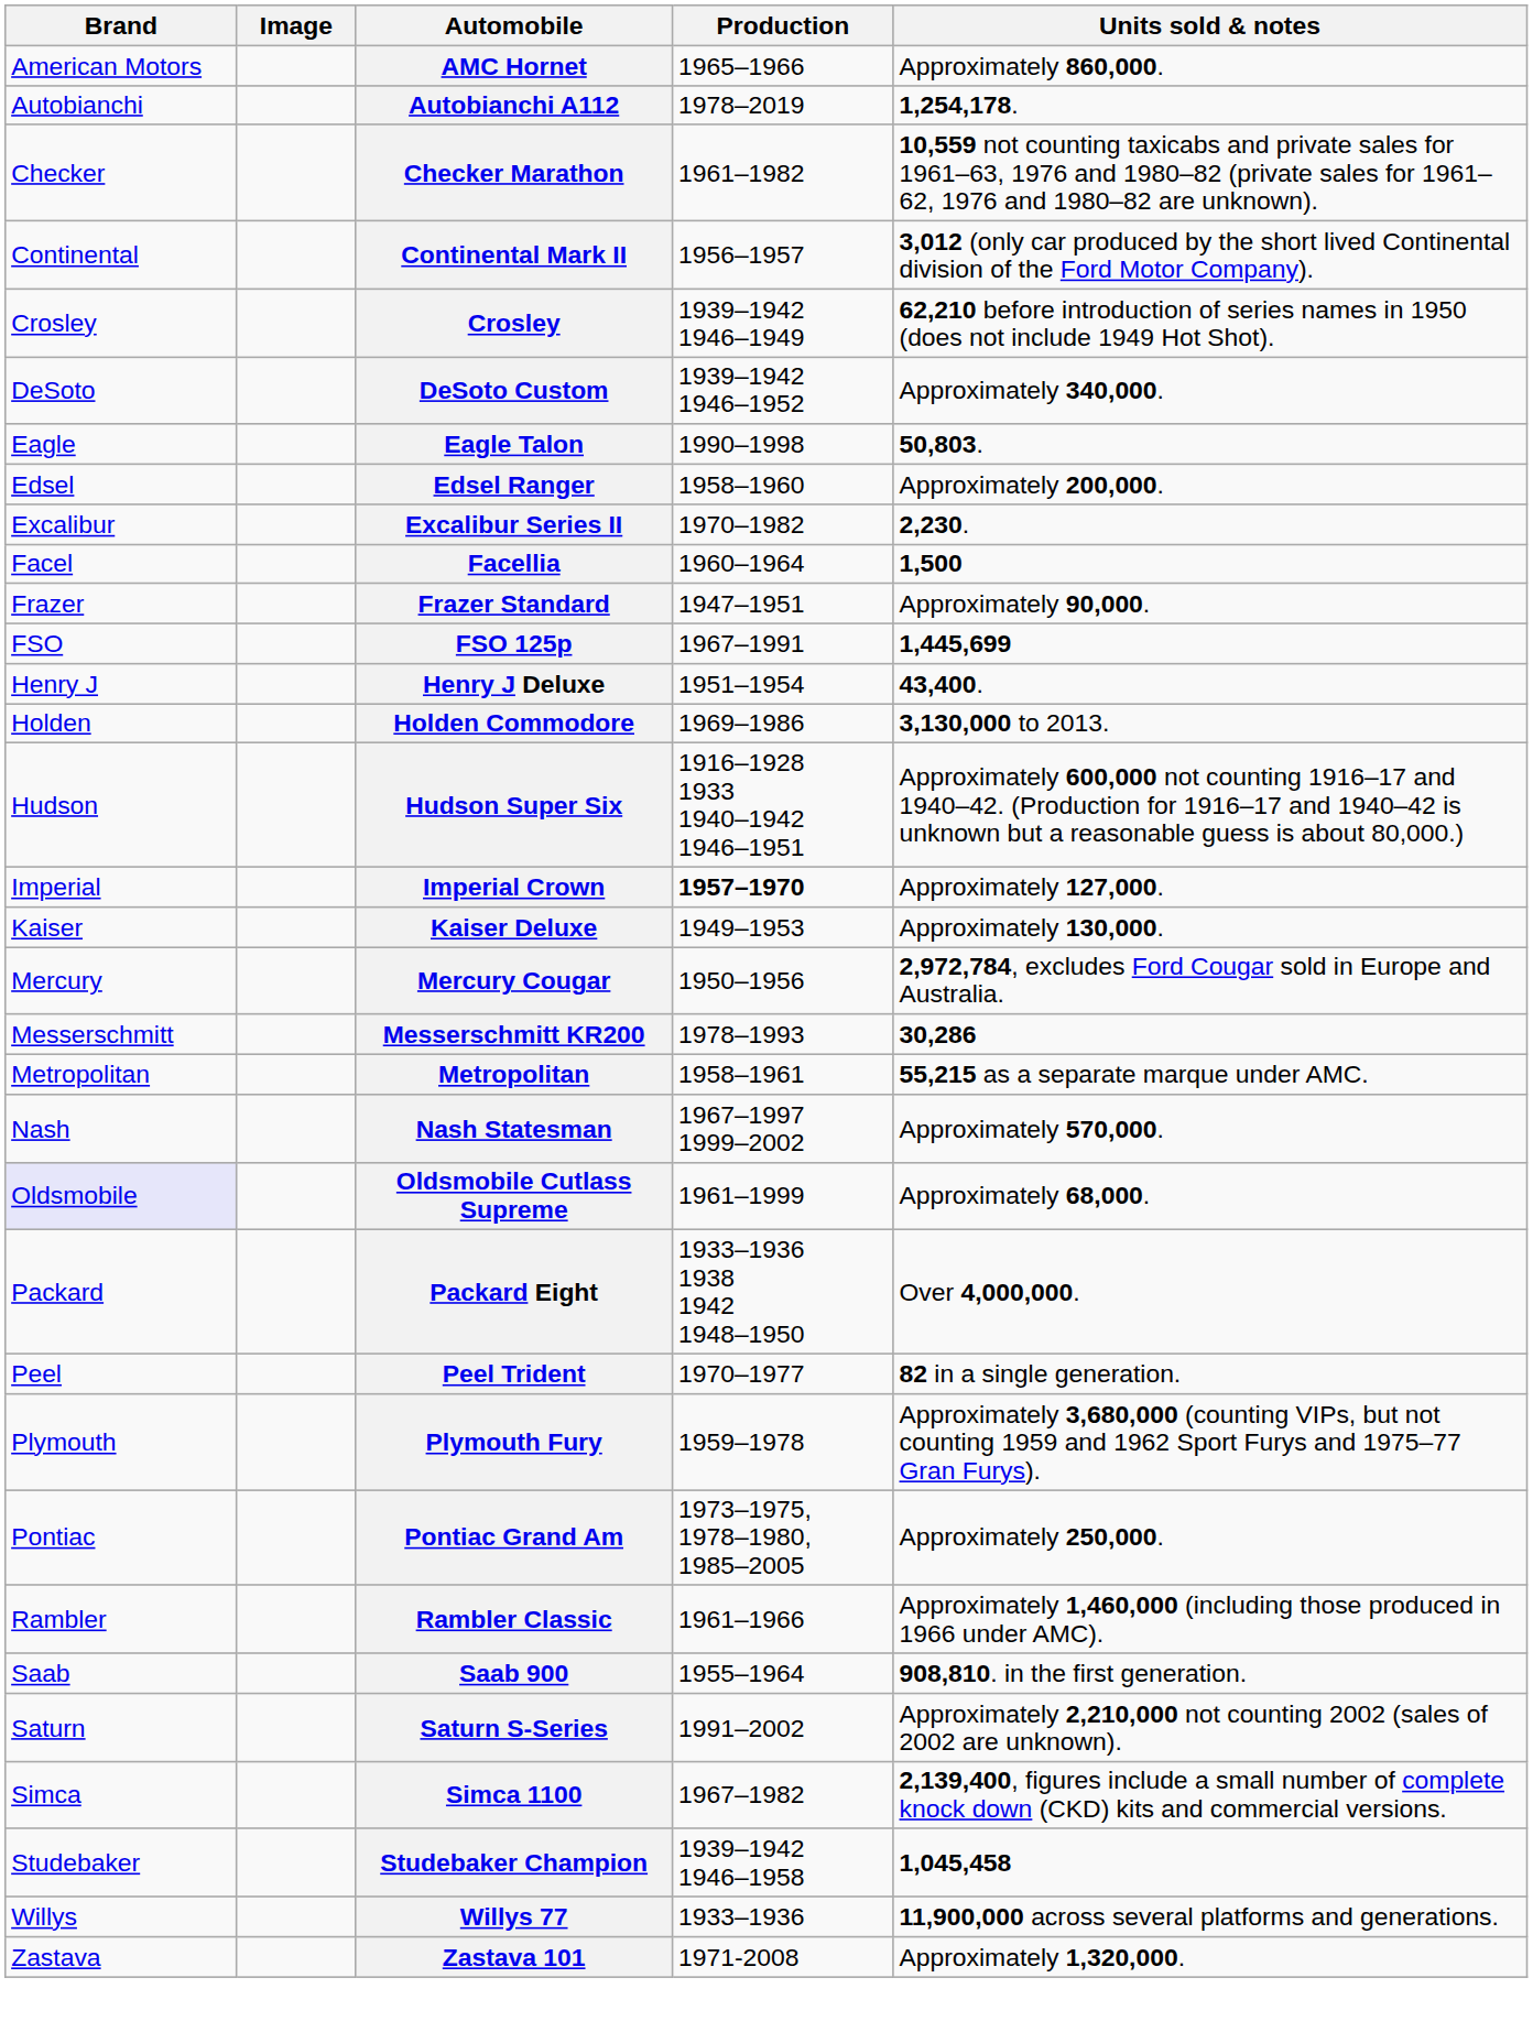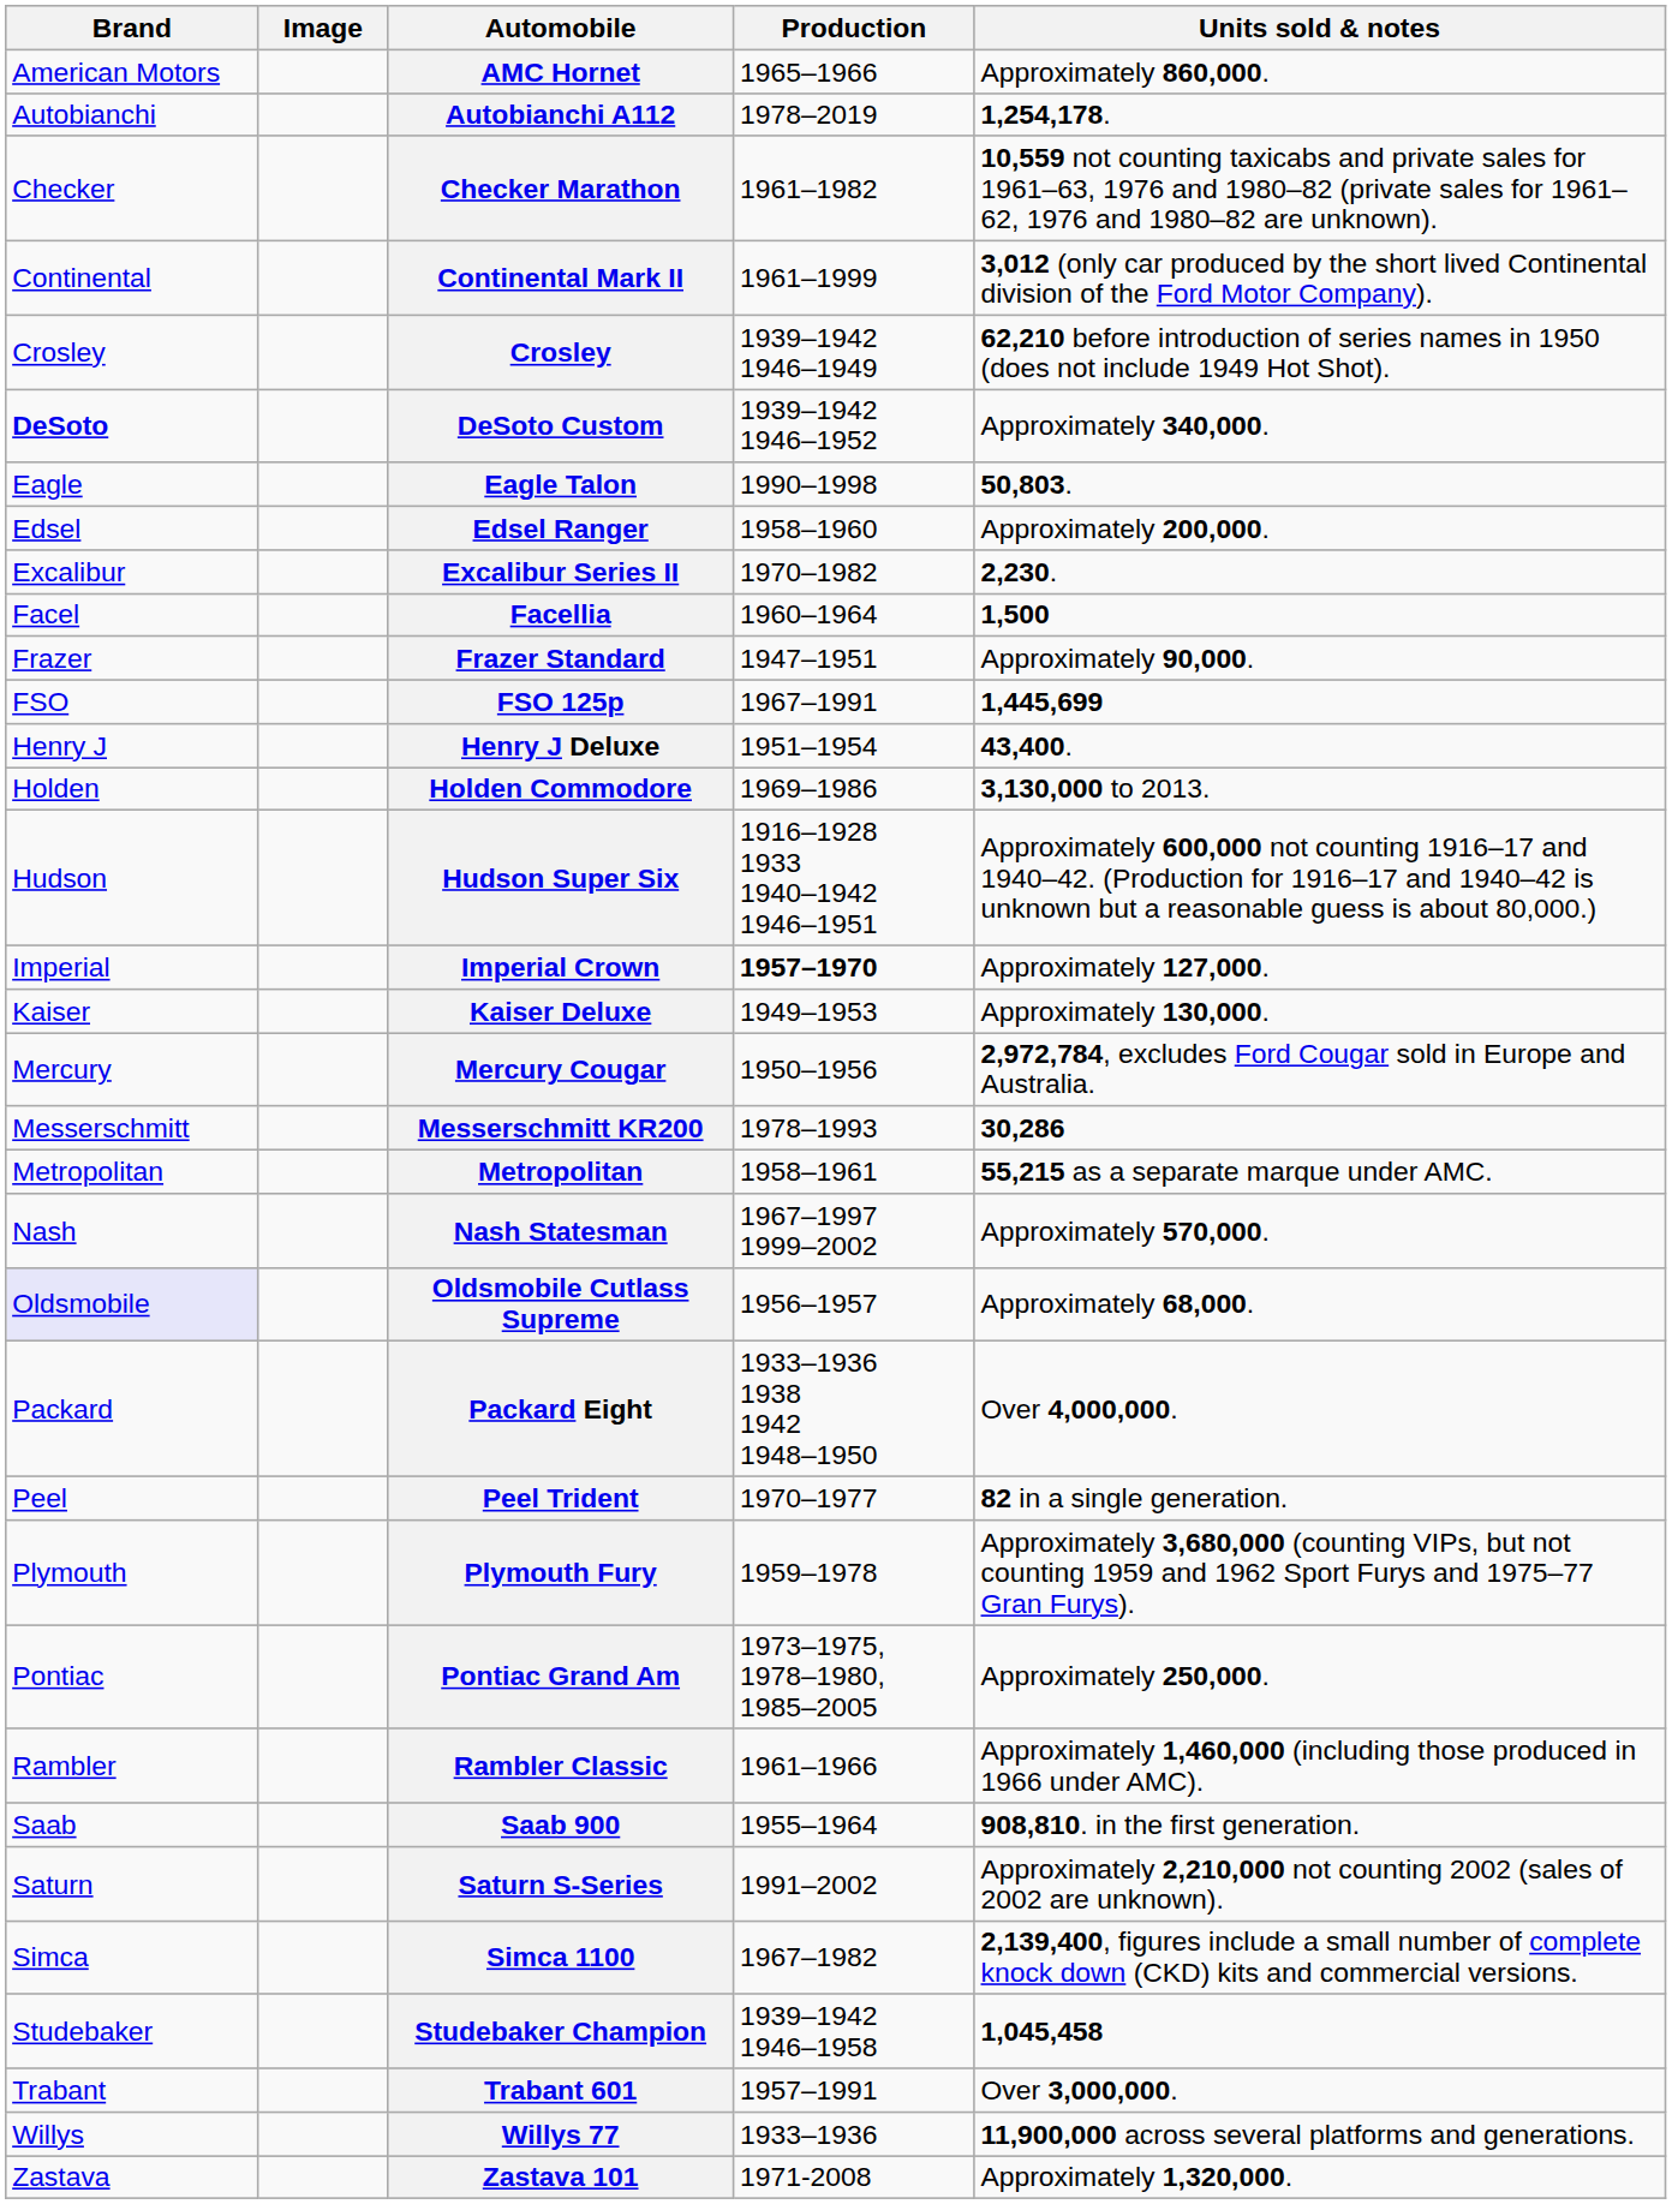Continental Mark II | Production: 1956–1957 -> 1961–1999
DeSoto Custom | Brand: normal -> bold
Oldsmobile Cutlass Supreme | Production: 1961–1999 -> 1956–1957
+ row: Trabant | Trabant 601 | 1957–1991 | Over 3,000,000.
